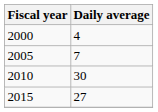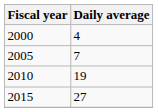2010 | Daily average: 30 -> 19
